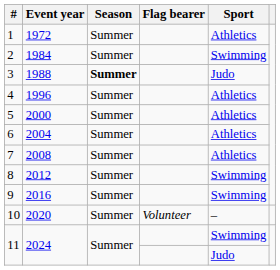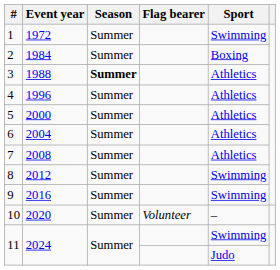1 | Sport: Athletics -> Swimming
2 | Sport: Swimming -> Boxing
3 | Sport: Judo -> Athletics
